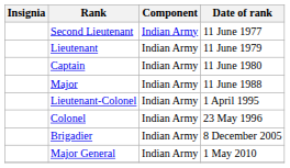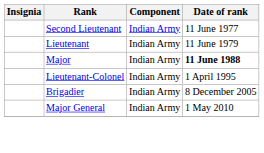- row: Captain | Indian Army | 11 June 1980
Major | Date of rank: normal -> bold
- row: Colonel | Indian Army | 23 May 1996
